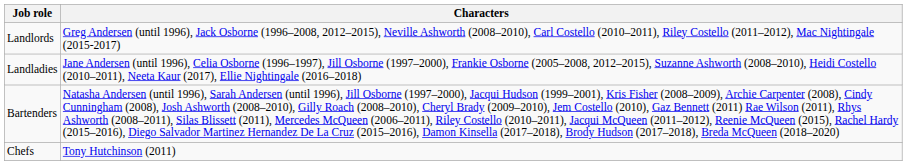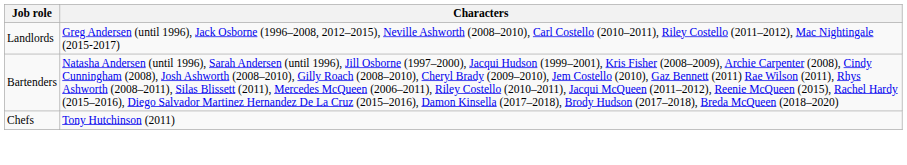- row: Landladies | Jane Andersen (until 1996), Celia Osborne (1996–1997), Jill Osborne (1997–2000), Frankie Osborne (2005–2008, 2012–2015), Suzanne Ashworth (2008–2010), Heidi Costello (2010–2011), Neeta Kaur (2017), Ellie Nightingale (2016–2018)
